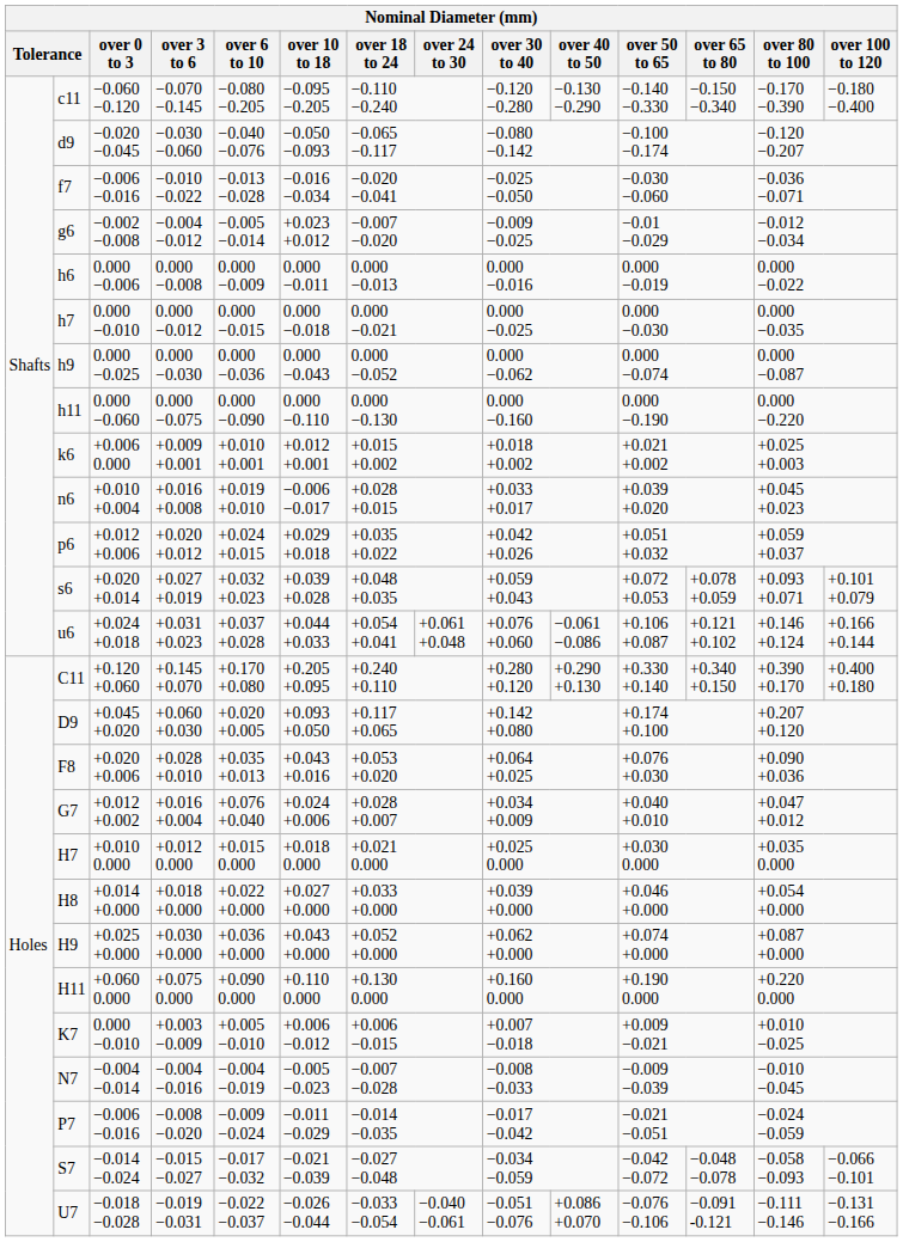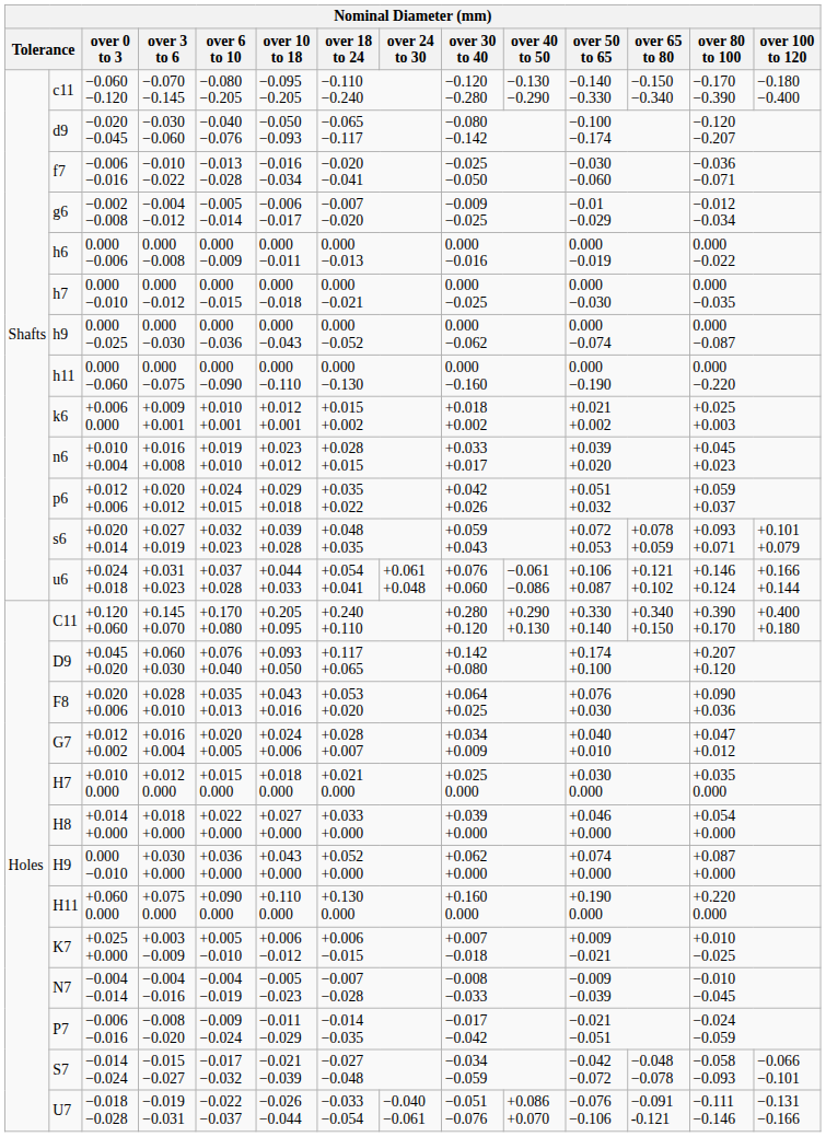g6 | over 10 to 18: +0.023 +0.012 -> −0.006 −0.017
n6 | over 10 to 18: −0.006 −0.017 -> +0.023 +0.012
D9 | over 6 to 10: +0.020 +0.005 -> +0.076 +0.040
G7 | over 6 to 10: +0.076 +0.040 -> +0.020 +0.005
H9 | over 0 to 3: +0.025 +0.000 -> 0.000 −0.010
K7 | over 0 to 3: 0.000 −0.010 -> +0.025 +0.000
